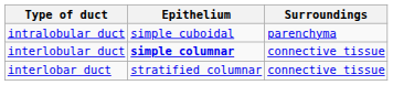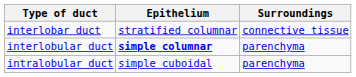rows swapped: intralobular duct <-> interlobar duct
interlobular duct | Surroundings: connective tissue -> parenchyma
